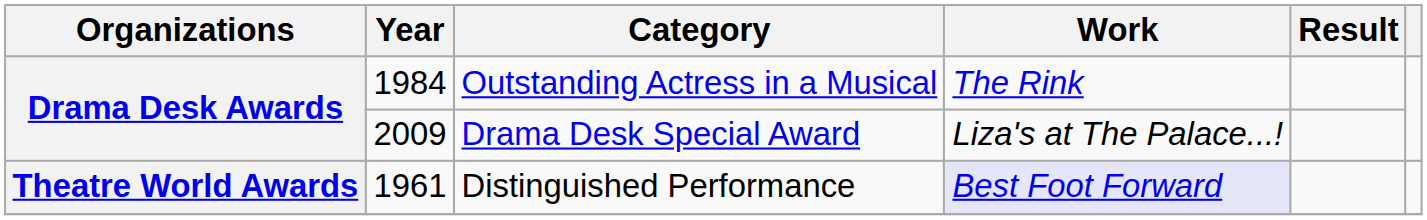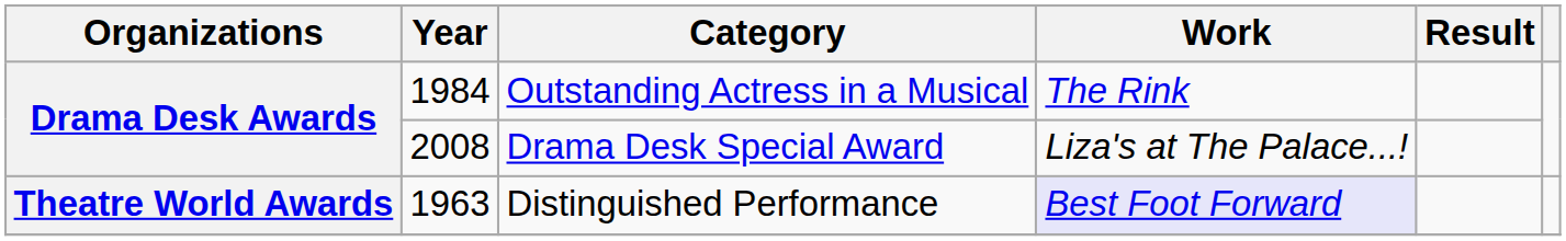Drama Desk Special Award | Year: 2009 -> 2008
Distinguished Performance | Year: 1961 -> 1963
